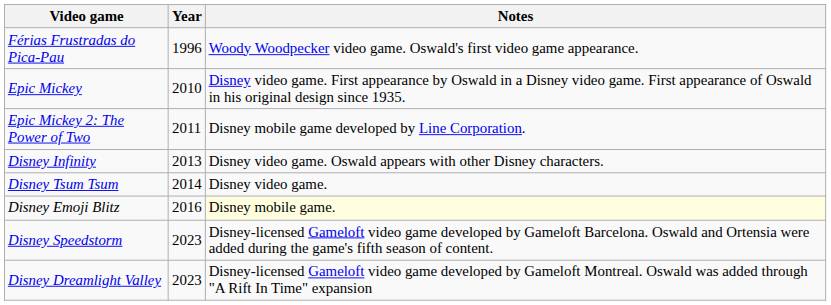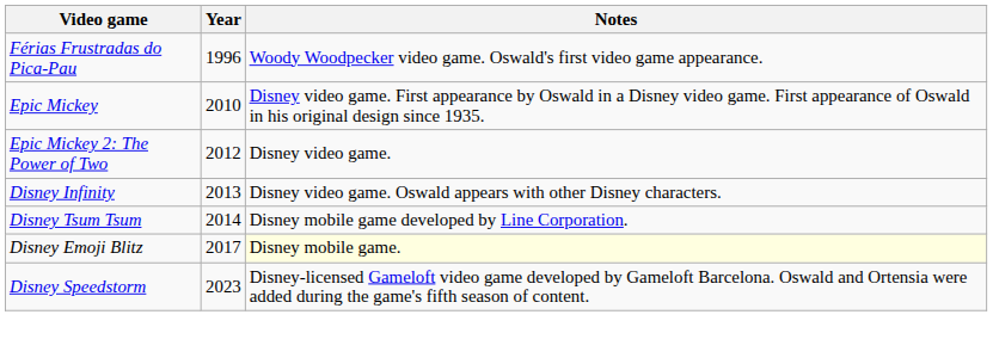Epic Mickey 2: The Power of Two | Year: 2011 -> 2012
Epic Mickey 2: The Power of Two | Notes: Disney mobile game developed by Line Corporation. -> Disney video game.
Disney Tsum Tsum | Notes: Disney video game. -> Disney mobile game developed by Line Corporation.
Disney Emoji Blitz | Year: 2016 -> 2017
- row: Disney Dreamlight Valley | 2023 | Disney-licensed Gameloft video game developed by Gameloft Montreal. Oswald was added through "A Rift In Time" expansion
